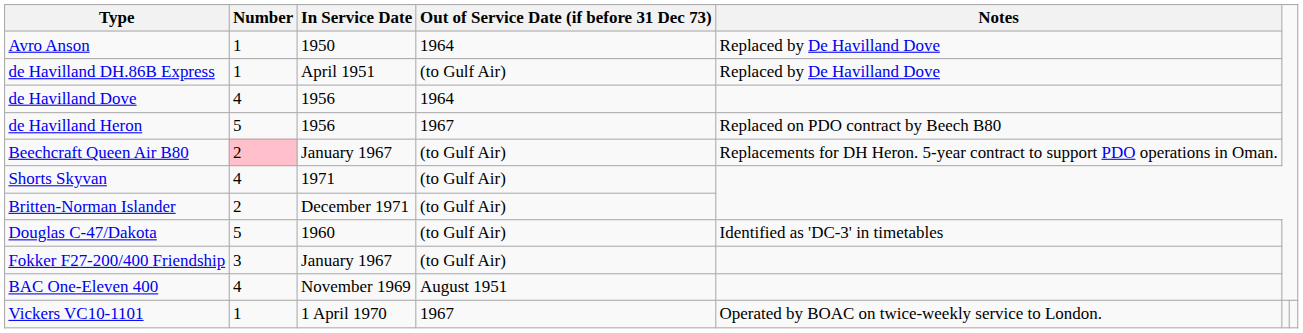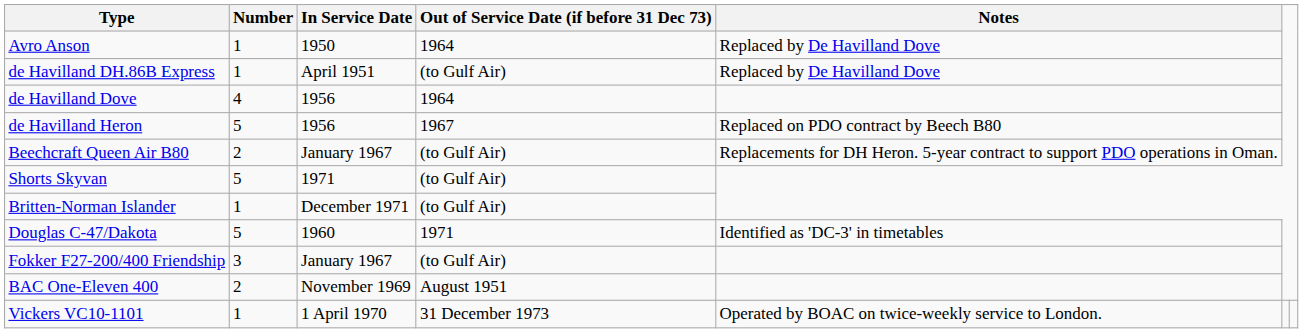Beechcraft Queen Air B80 | Number: pink background -> no background
Shorts Skyvan | Number: 4 -> 5
Britten-Norman Islander | Number: 2 -> 1
Douglas C-47/Dakota | Out of Service Date (if before 31 Dec 73): (to Gulf Air) -> 1971
BAC One-Eleven 400 | Number: 4 -> 2
Vickers VC10-1101 | Out of Service Date (if before 31 Dec 73): 1967 -> 31 December 1973
